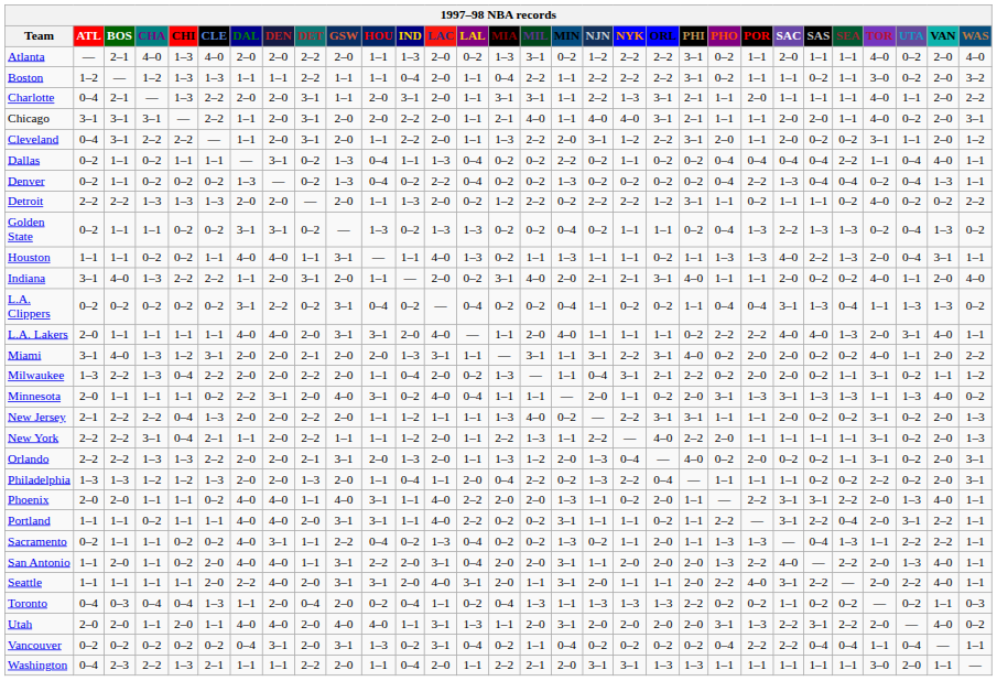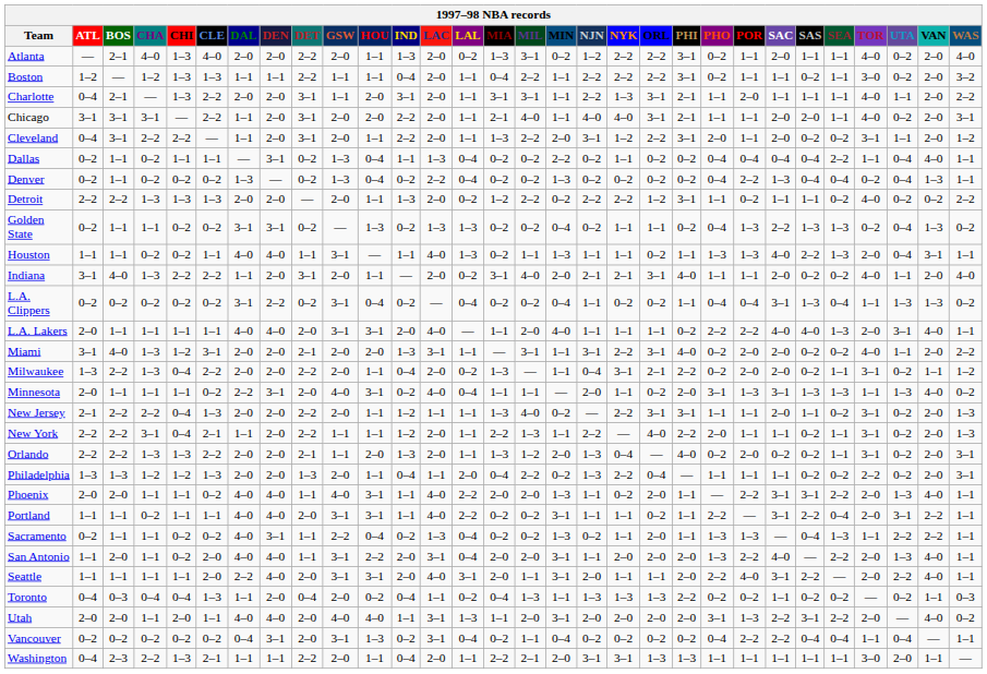New Jersey | SAS: 0–2 -> 1–1
New York | SAS: 1–1 -> 0–2
Orlando | GSW: 3–1 -> 1–1
